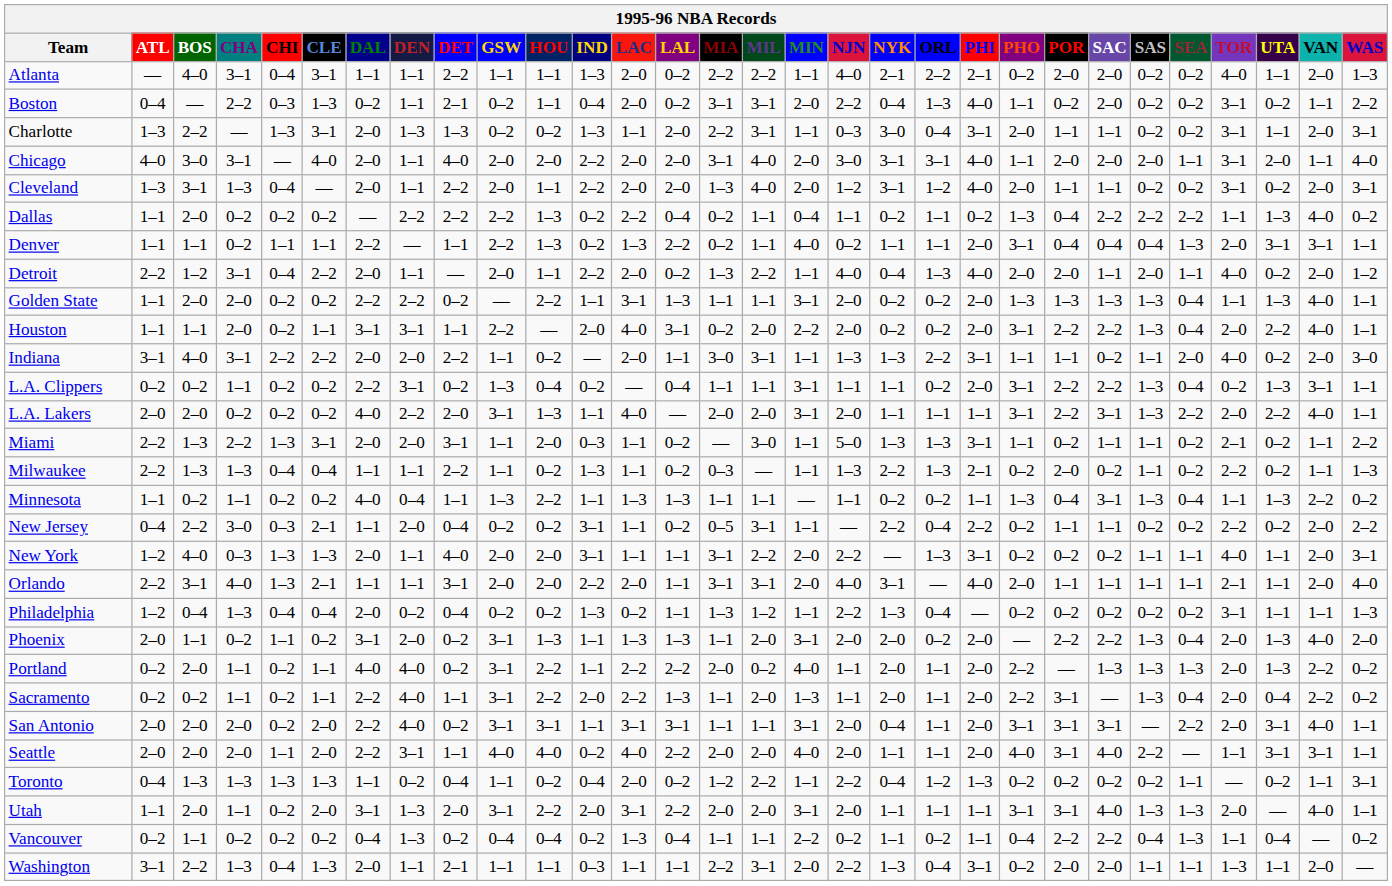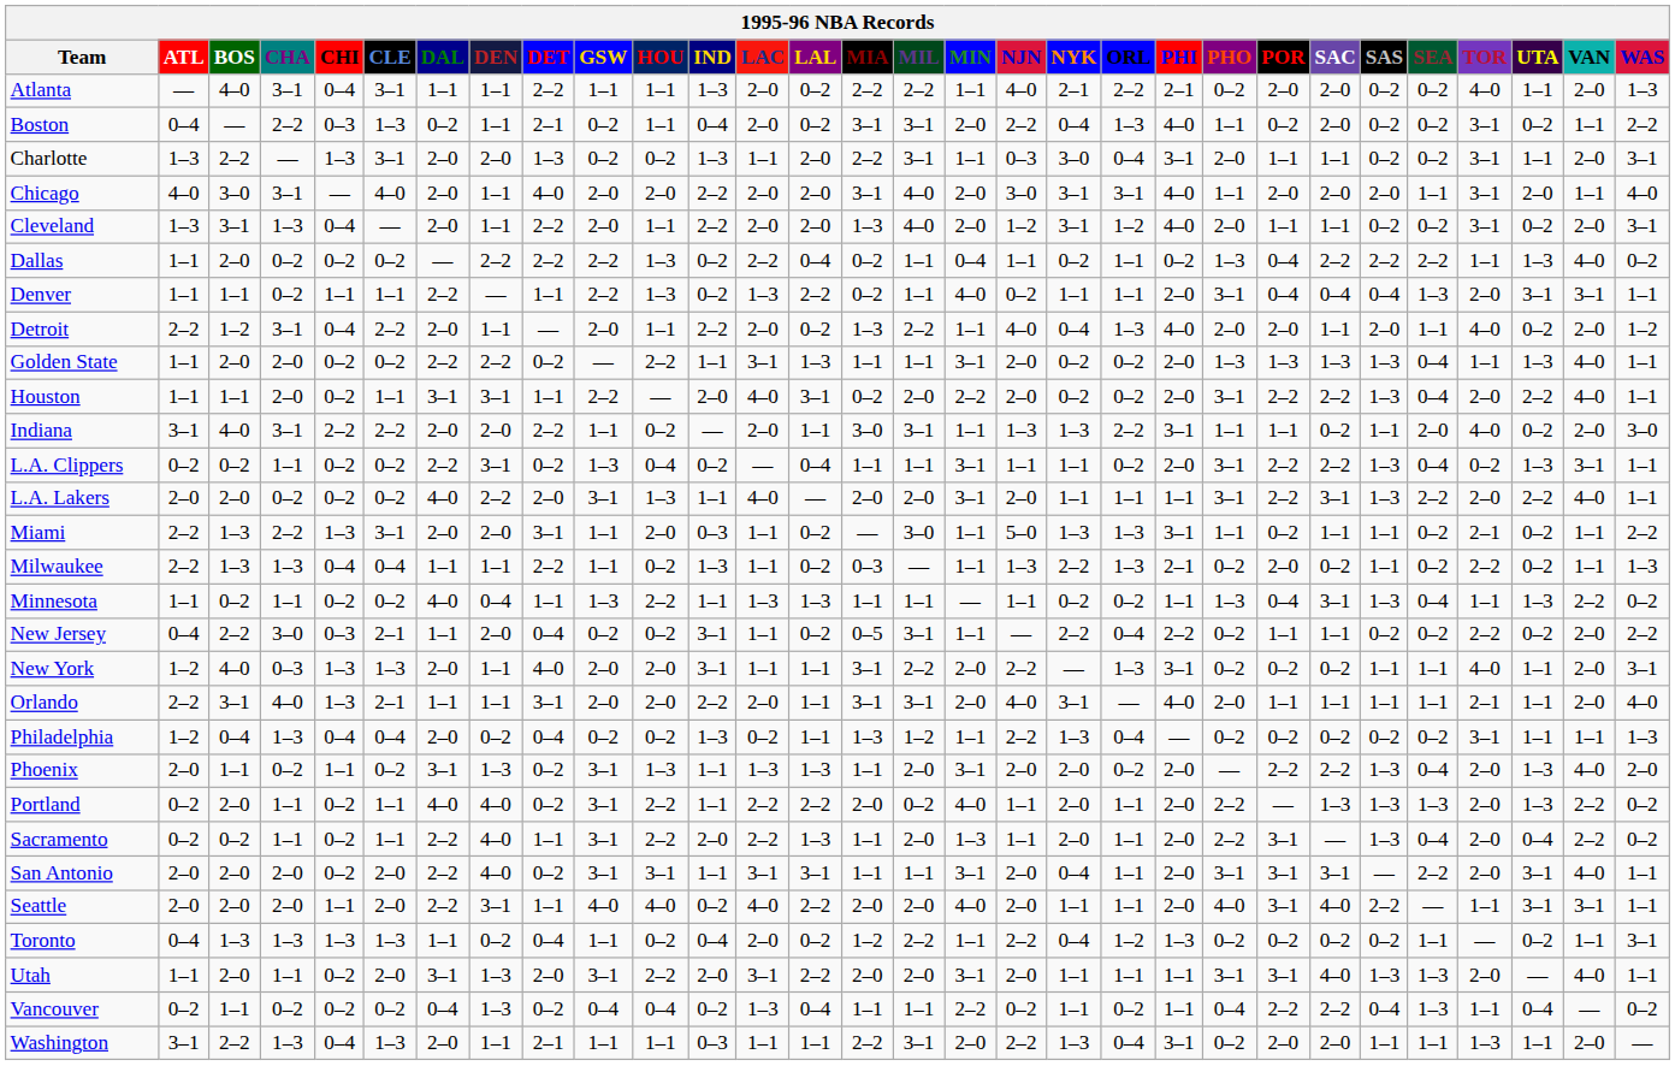Charlotte | DEN: 1–3 -> 2–0
Phoenix | DEN: 2–0 -> 1–3
